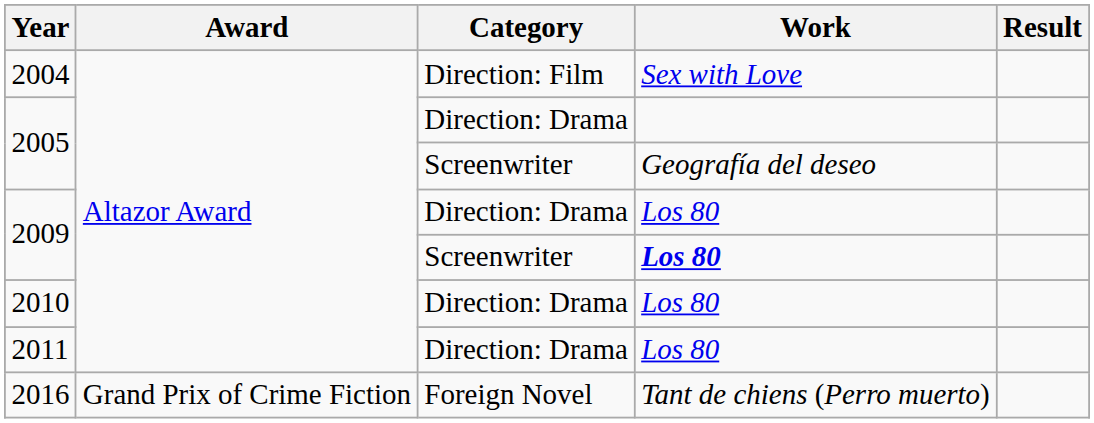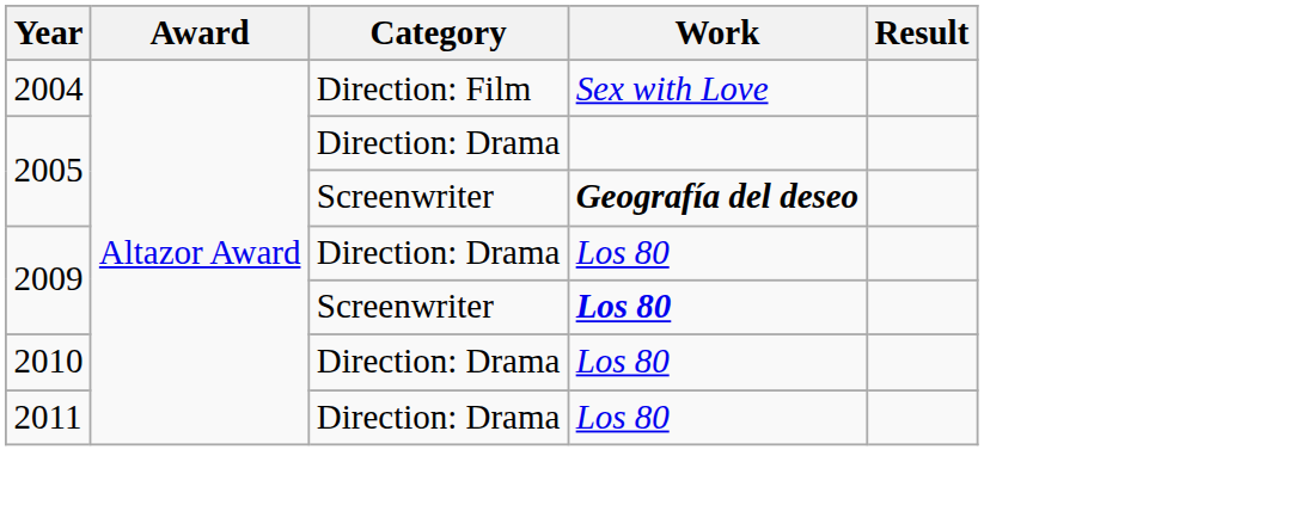2005 / Screenwriter | Work: normal -> bold
- row: 2016 | Grand Prix of Crime Fiction | Foreign Novel | Tant de chiens (Perro muerto)
